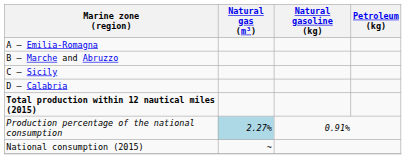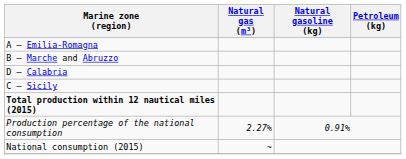rows swapped: C – Sicily <-> D – Calabria
Production percentage of the national consumption | Natural gas (m³): lightblue background -> no background
